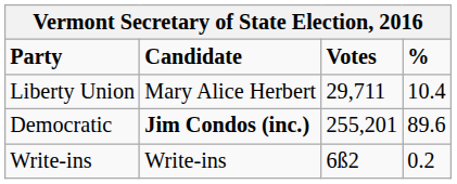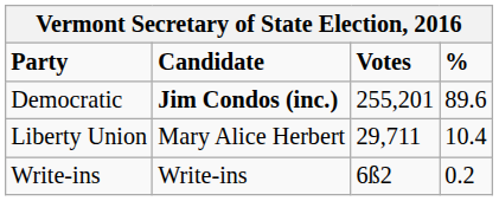rows swapped: Democratic <-> Liberty Union
